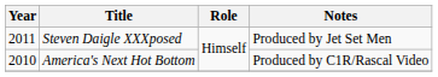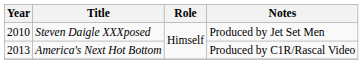Steven Daigle XXXposed | Year: 2011 -> 2010
America's Next Hot Bottom | Year: 2010 -> 2013
